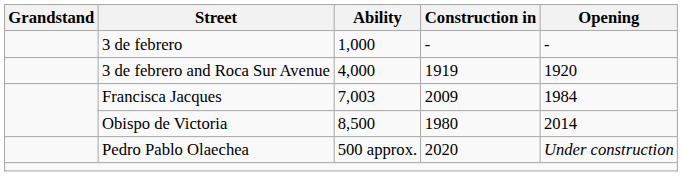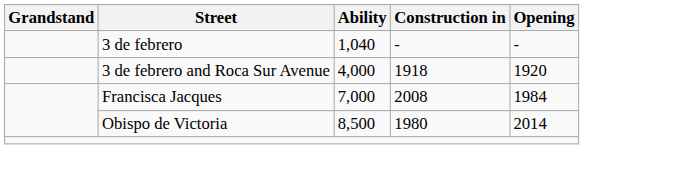3 de febrero | Ability: 1,000 -> 1,040
3 de febrero and Roca Sur Avenue | Construction in: 1919 -> 1918
Francisca Jacques | Ability: 7,003 -> 7,000
Francisca Jacques | Construction in: 2009 -> 2008
- row: Pedro Pablo Olaechea | 500 approx. | 2020 | Under construction
